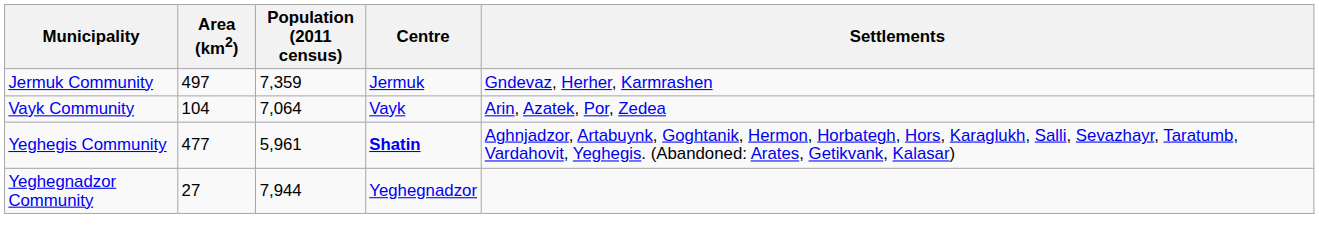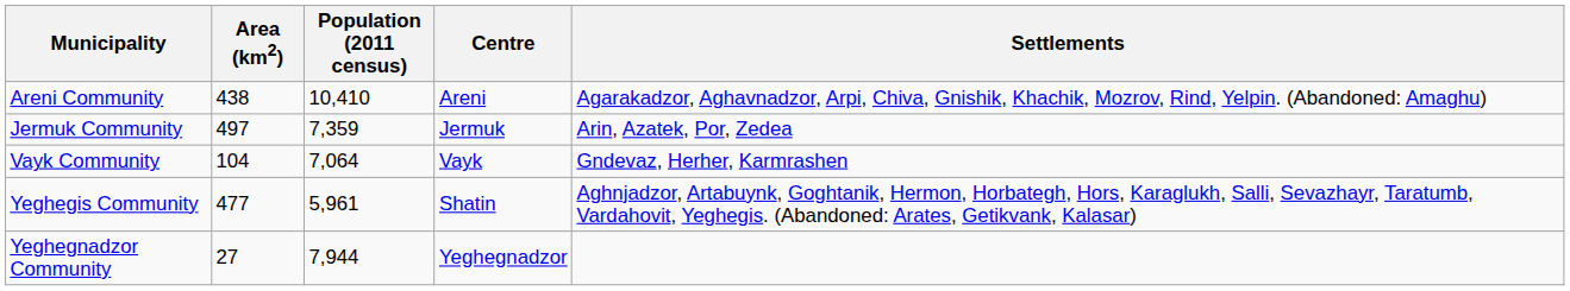+ row: Areni Community | 438 | 10,410 | Areni | Agarakadzor, Aghavnadzor, Arpi, Chiva, Gnishik, Khachik, Mozrov, Rind, Yelpin. (Abandoned: Amaghu)
Jermuk Community | Settlements: Gndevaz, Herher, Karmrashen -> Arin, Azatek, Por, Zedea
Vayk Community | Settlements: Arin, Azatek, Por, Zedea -> Gndevaz, Herher, Karmrashen
Yeghegis Community | Centre: bold -> normal
